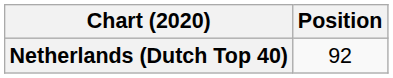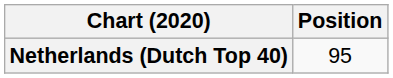Netherlands (Dutch Top 40) | Position: 92 -> 95
